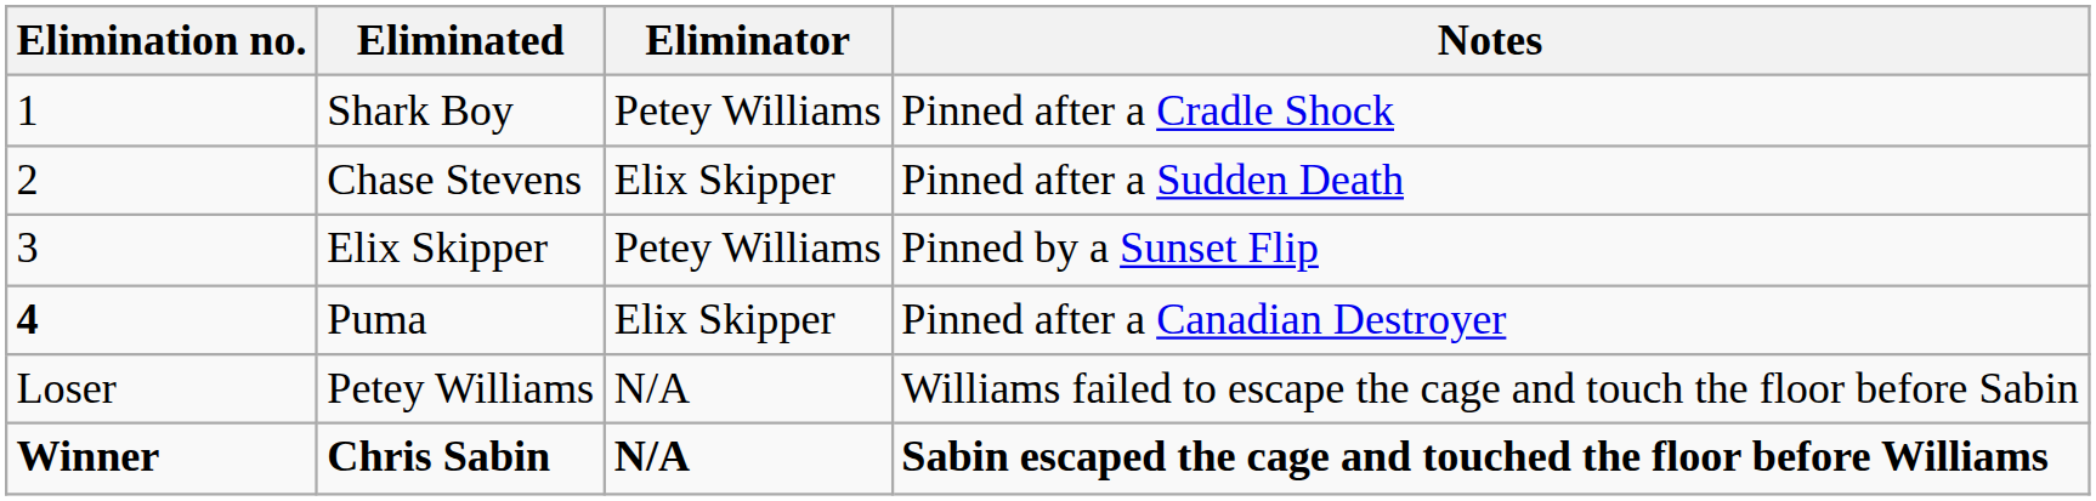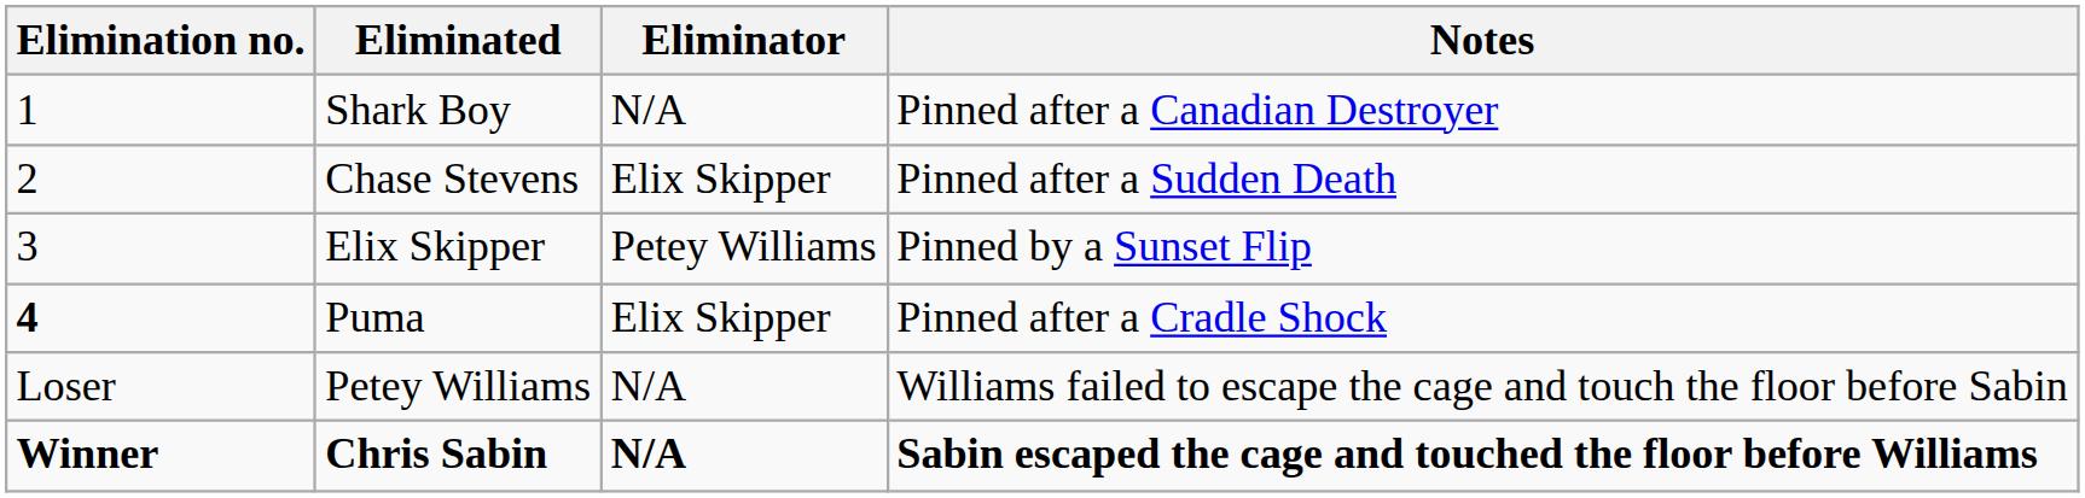Shark Boy | Eliminator: Petey Williams -> N/A
Shark Boy | Notes: Pinned after a Cradle Shock -> Pinned after a Canadian Destroyer
Puma | Notes: Pinned after a Canadian Destroyer -> Pinned after a Cradle Shock
